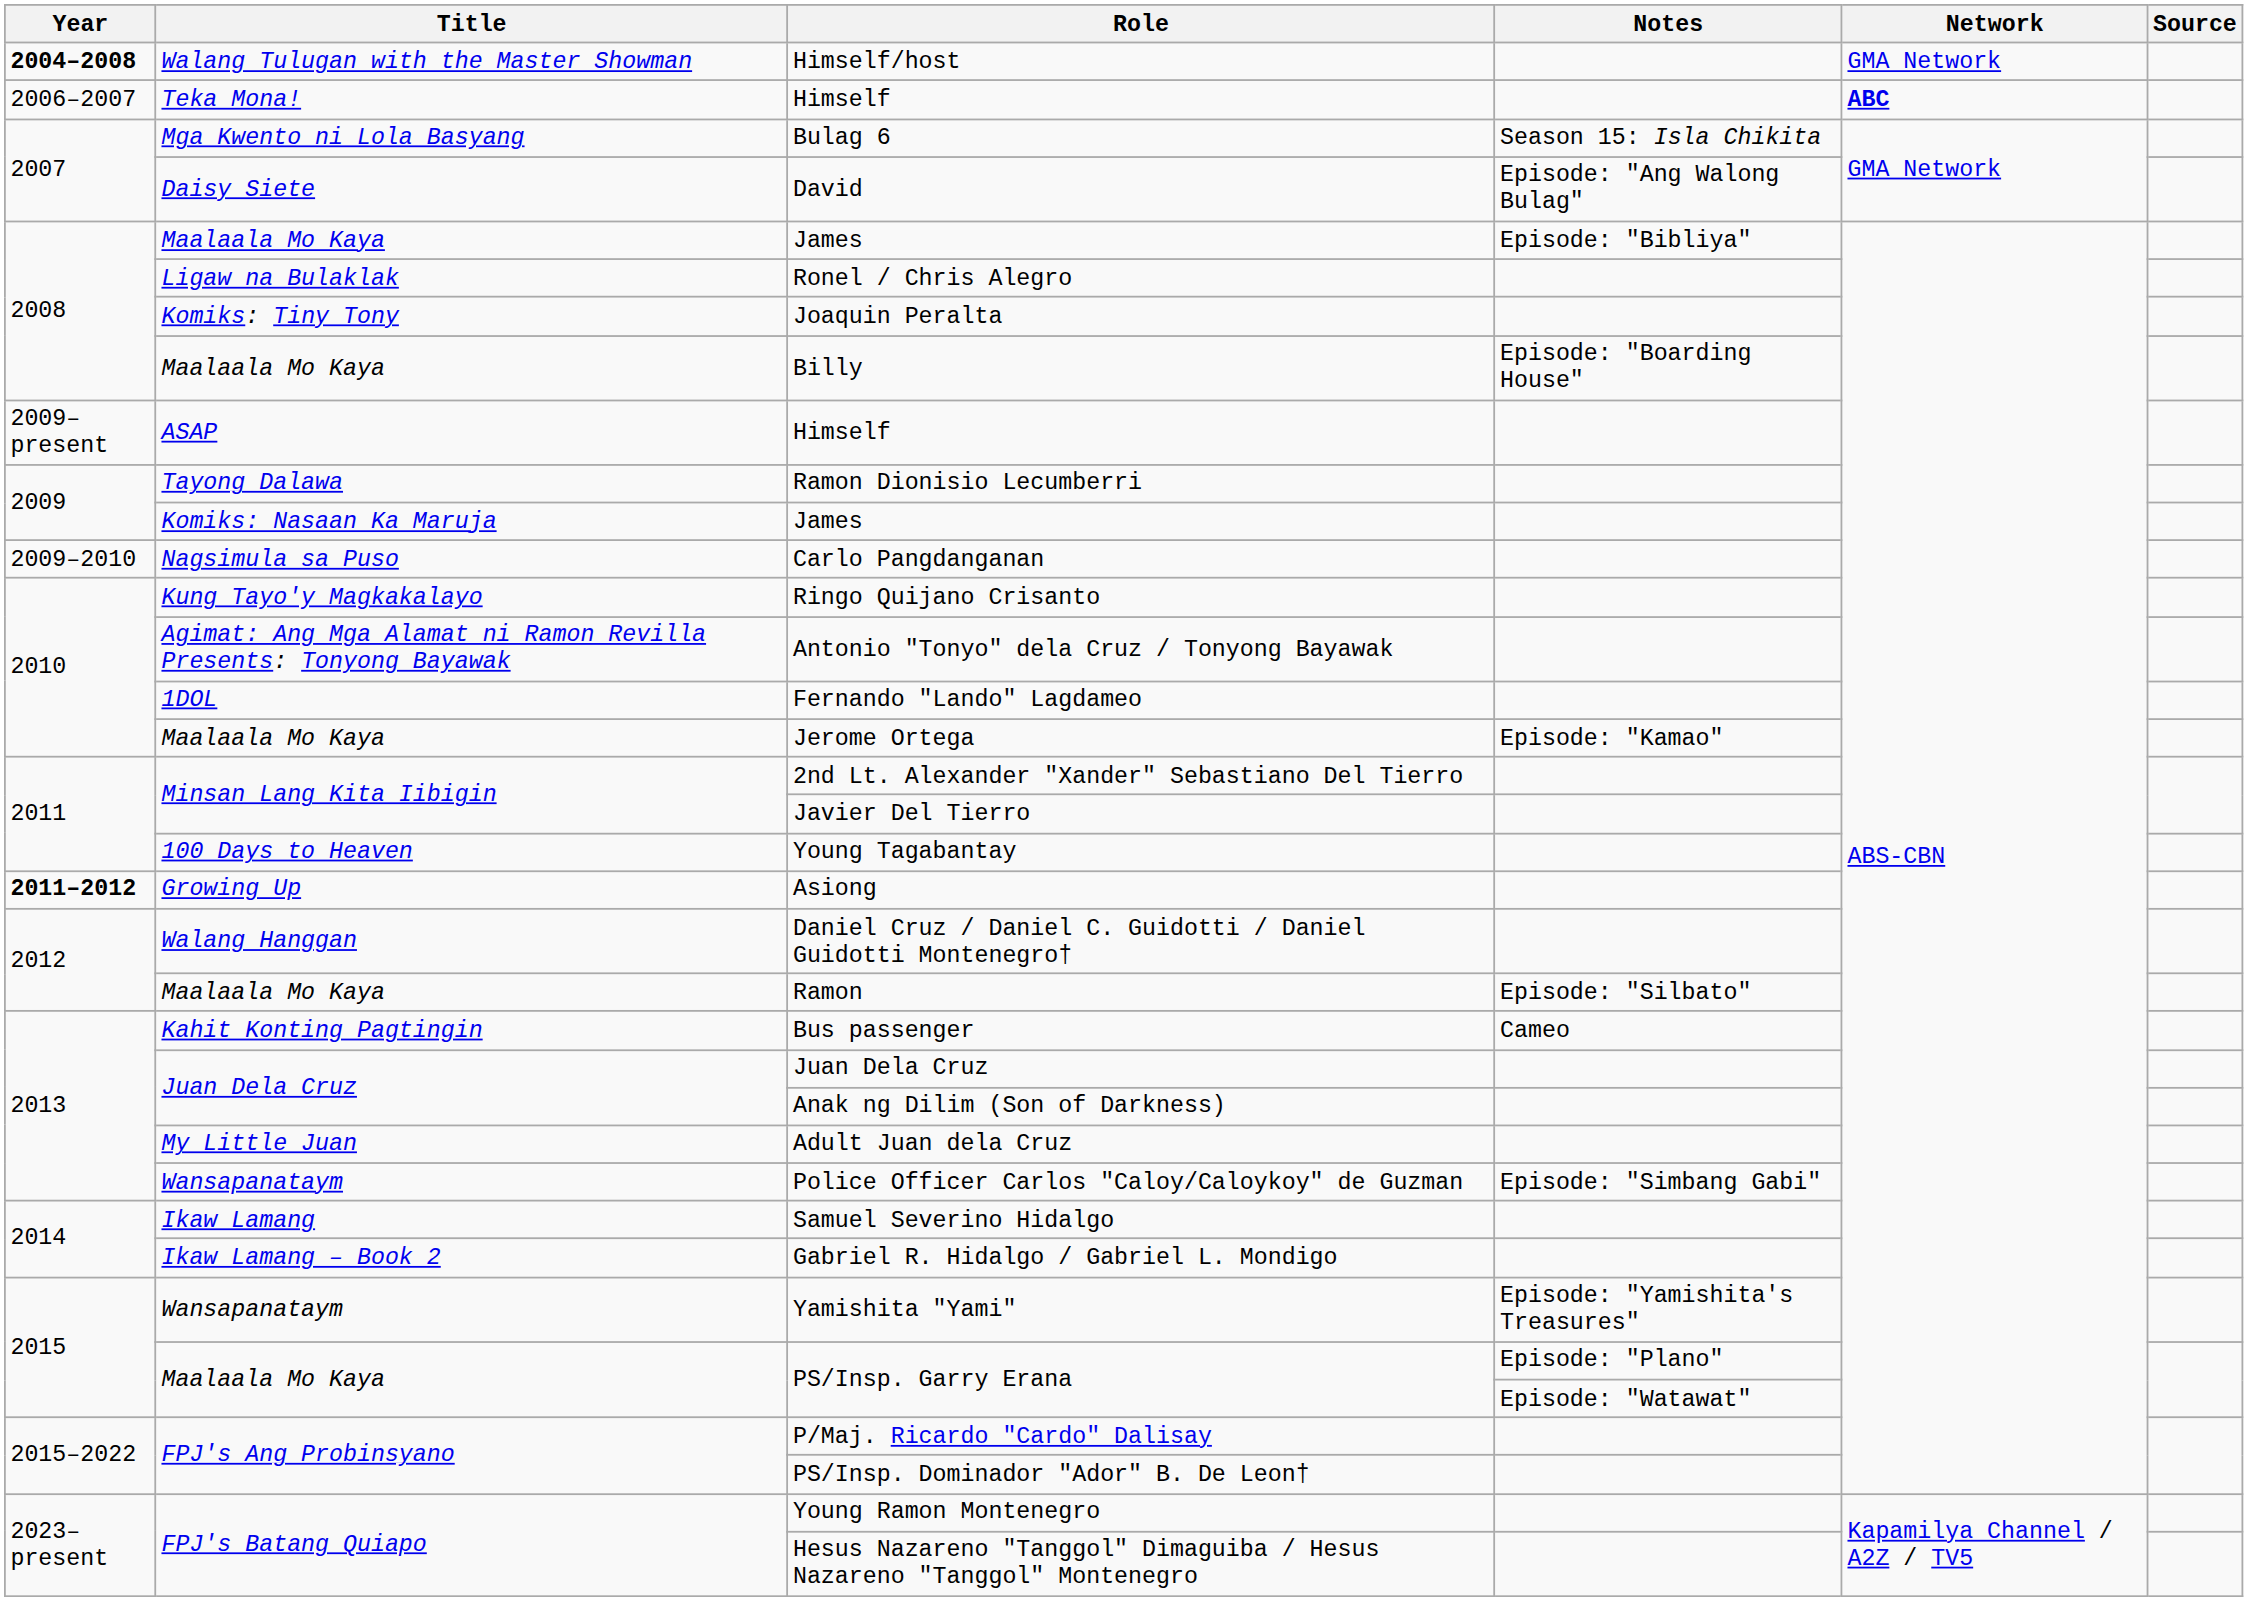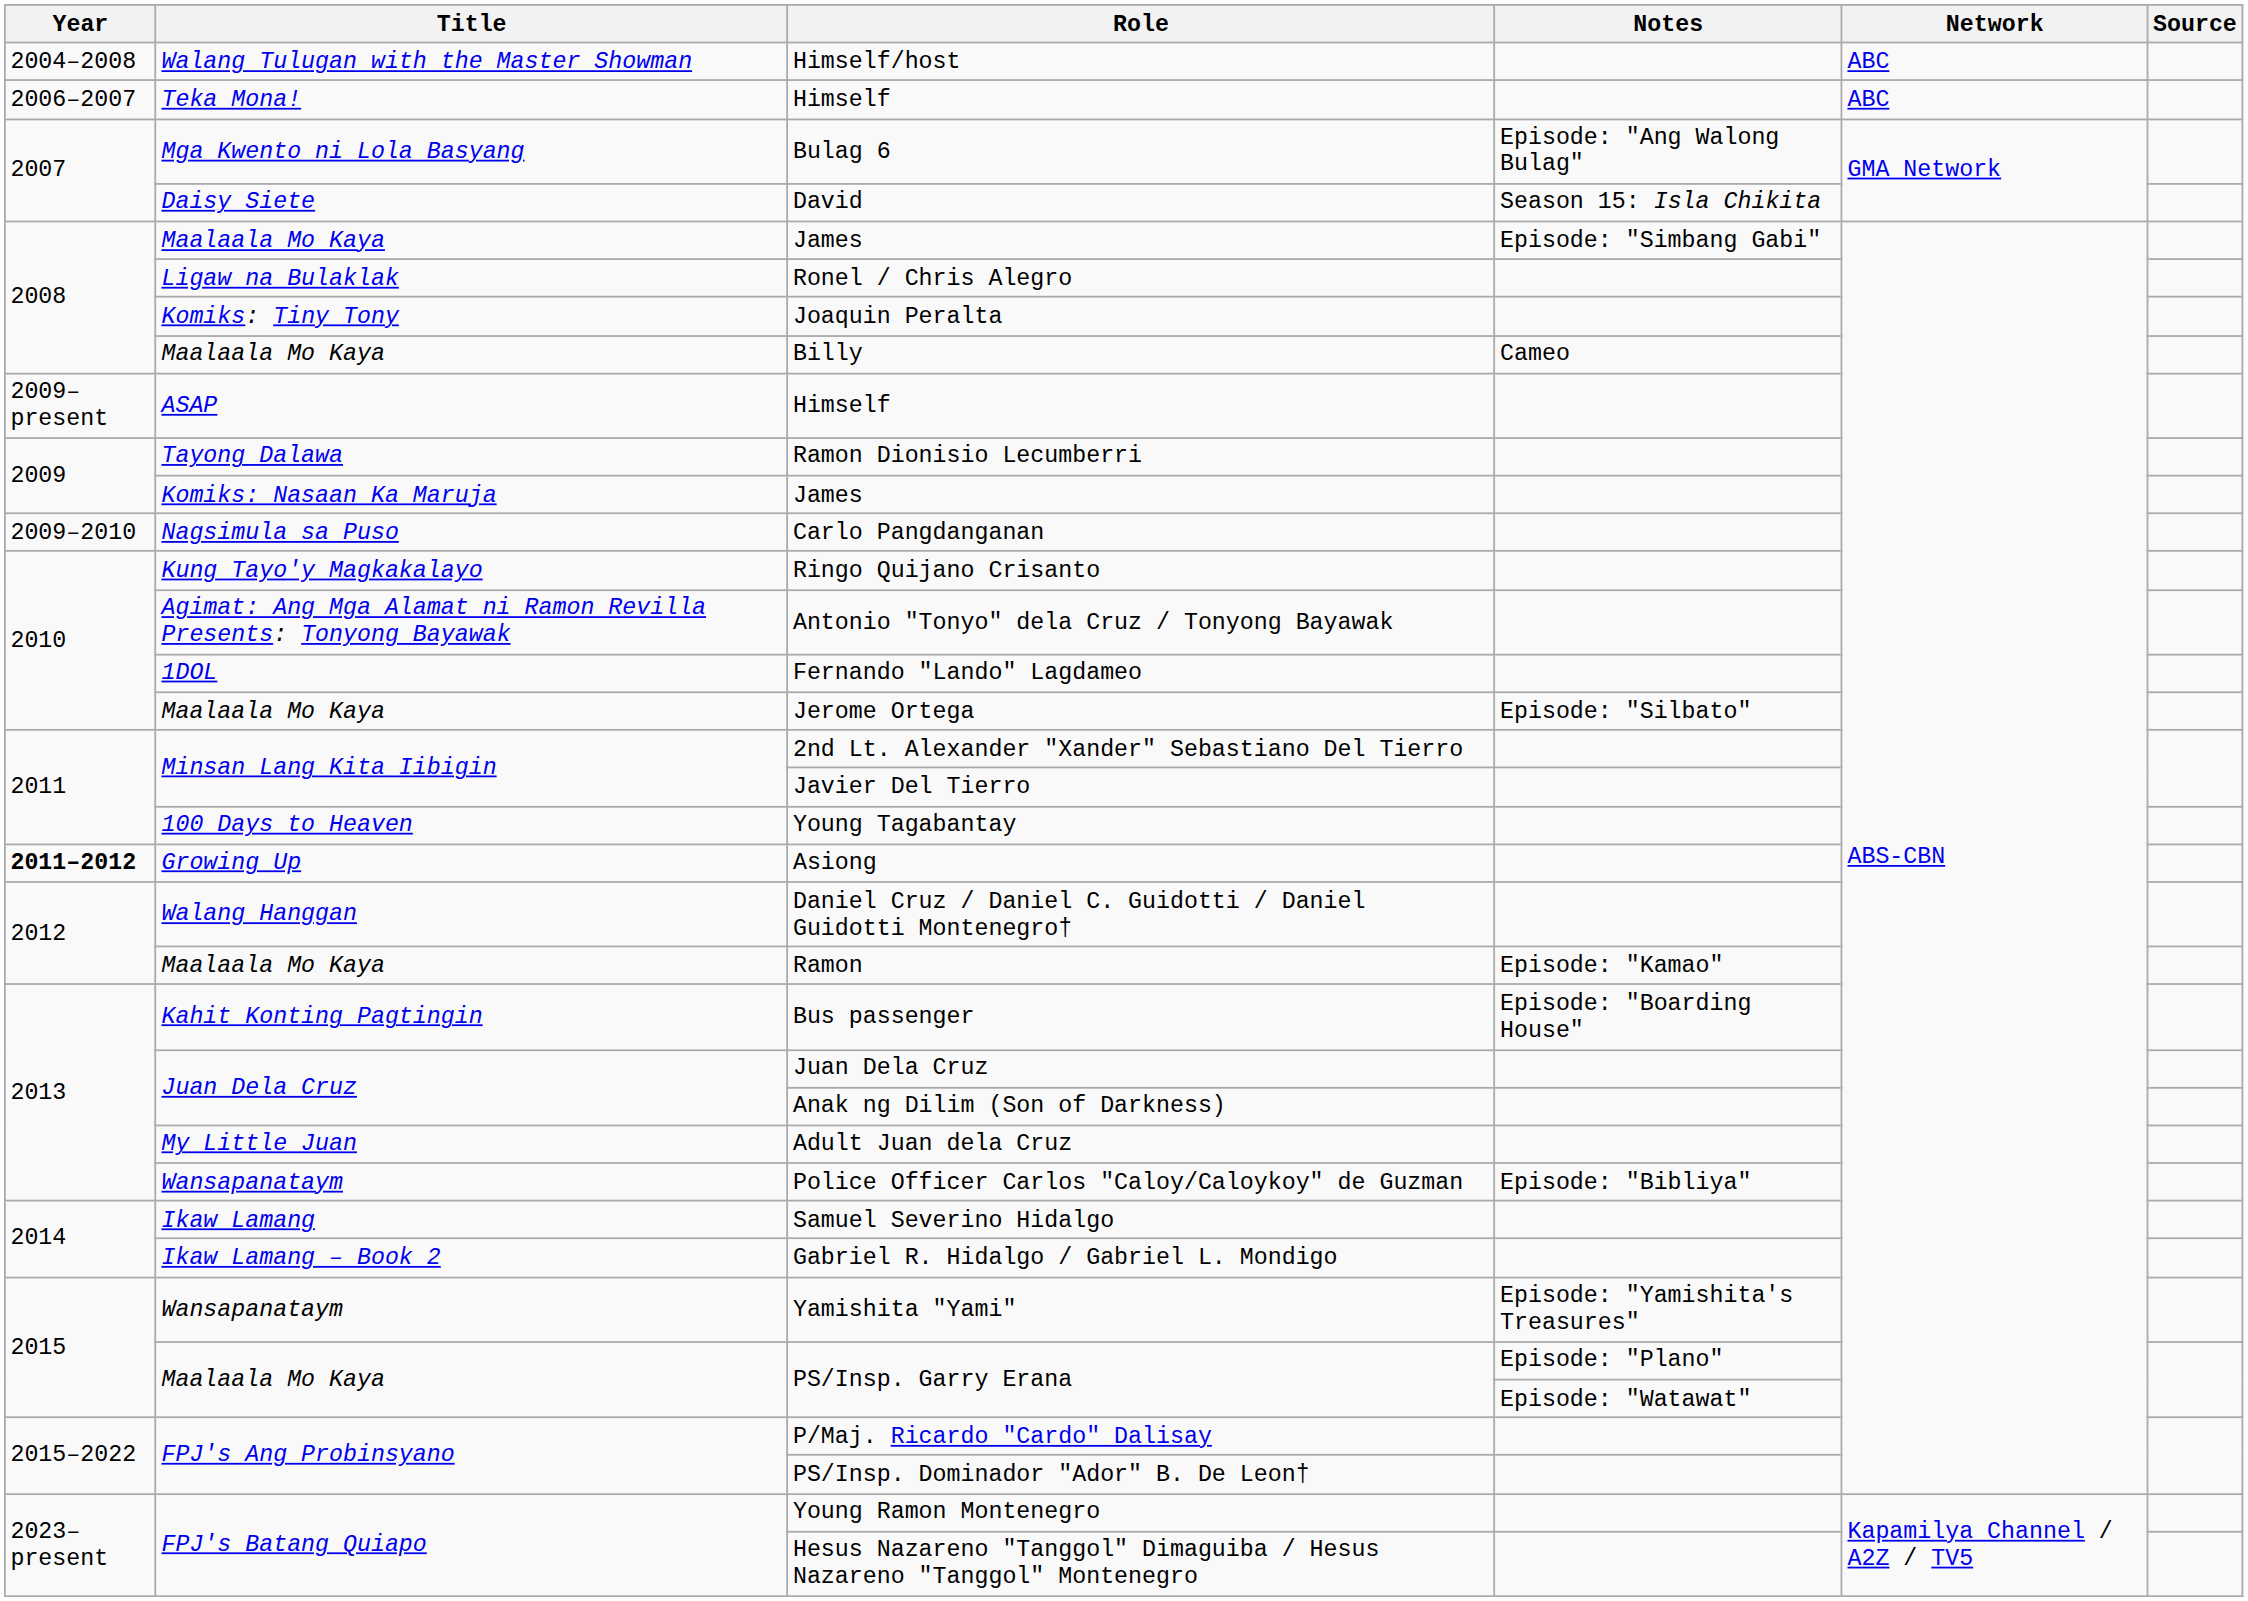Himself/host | Year: bold -> normal
Himself/host | Network: GMA Network -> ABC
Teka Mona! / Himself | Network: bold -> normal
Bulag 6 | Notes: Season 15: Isla Chikita -> Episode: "Ang Walong Bulag"
David | Notes: Episode: "Ang Walong Bulag" -> Season 15: Isla Chikita
Maalaala Mo Kaya / James | Notes: Episode: "Bibliya" -> Episode: "Simbang Gabi"
Billy | Notes: Episode: "Boarding House" -> Cameo
Jerome Ortega | Notes: Episode: "Kamao" -> Episode: "Silbato"
Ramon | Notes: Episode: "Silbato" -> Episode: "Kamao"
Bus passenger | Notes: Cameo -> Episode: "Boarding House"
Police Officer Carlos "Caloy/Caloykoy" de Guzman | Notes: Episode: "Simbang Gabi" -> Episode: "Bibliya"
